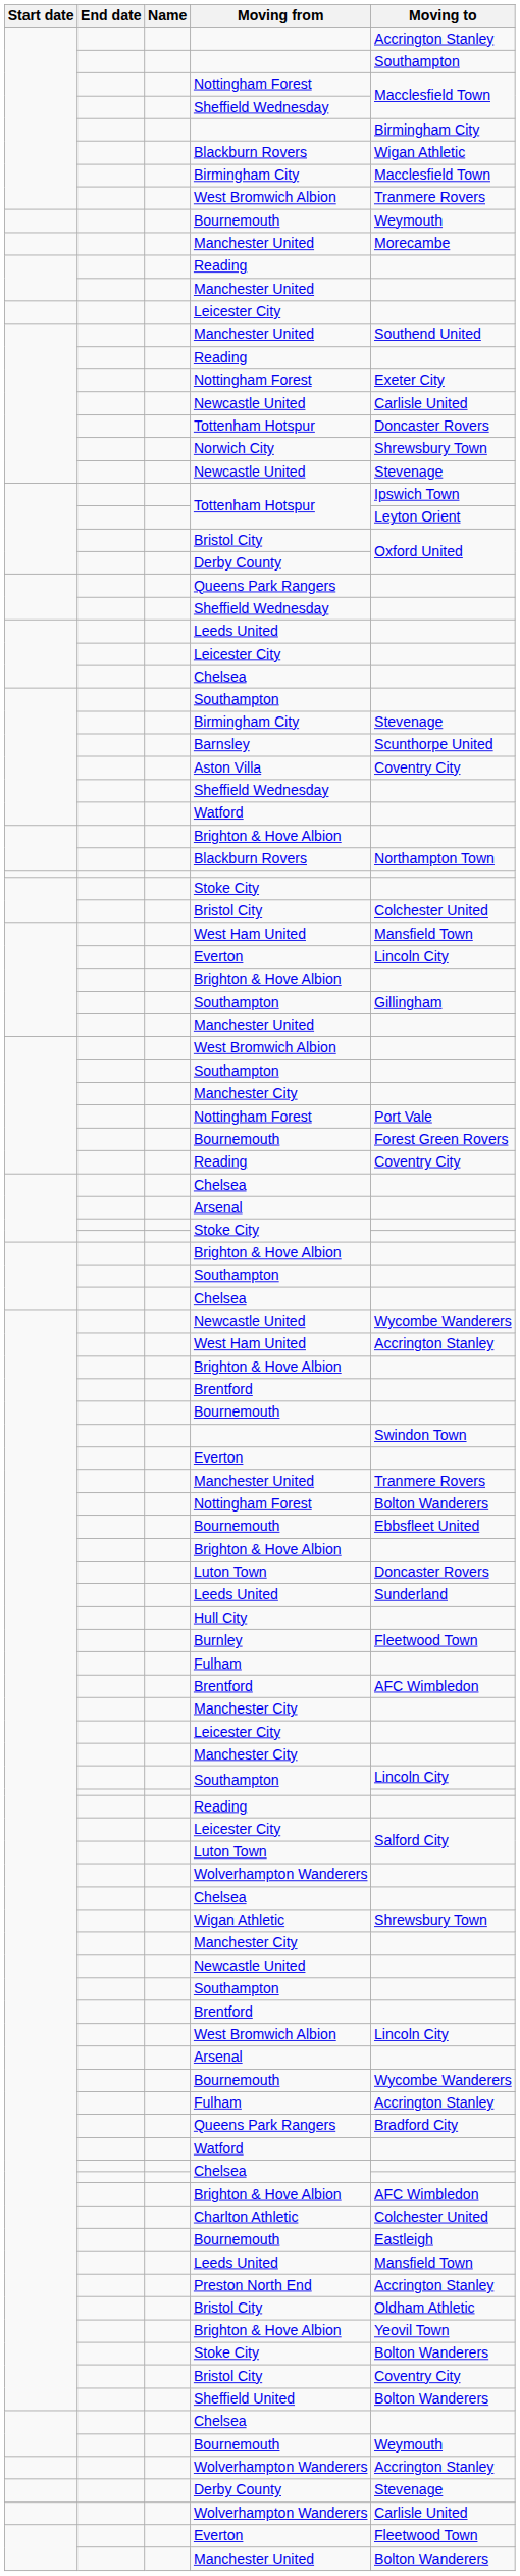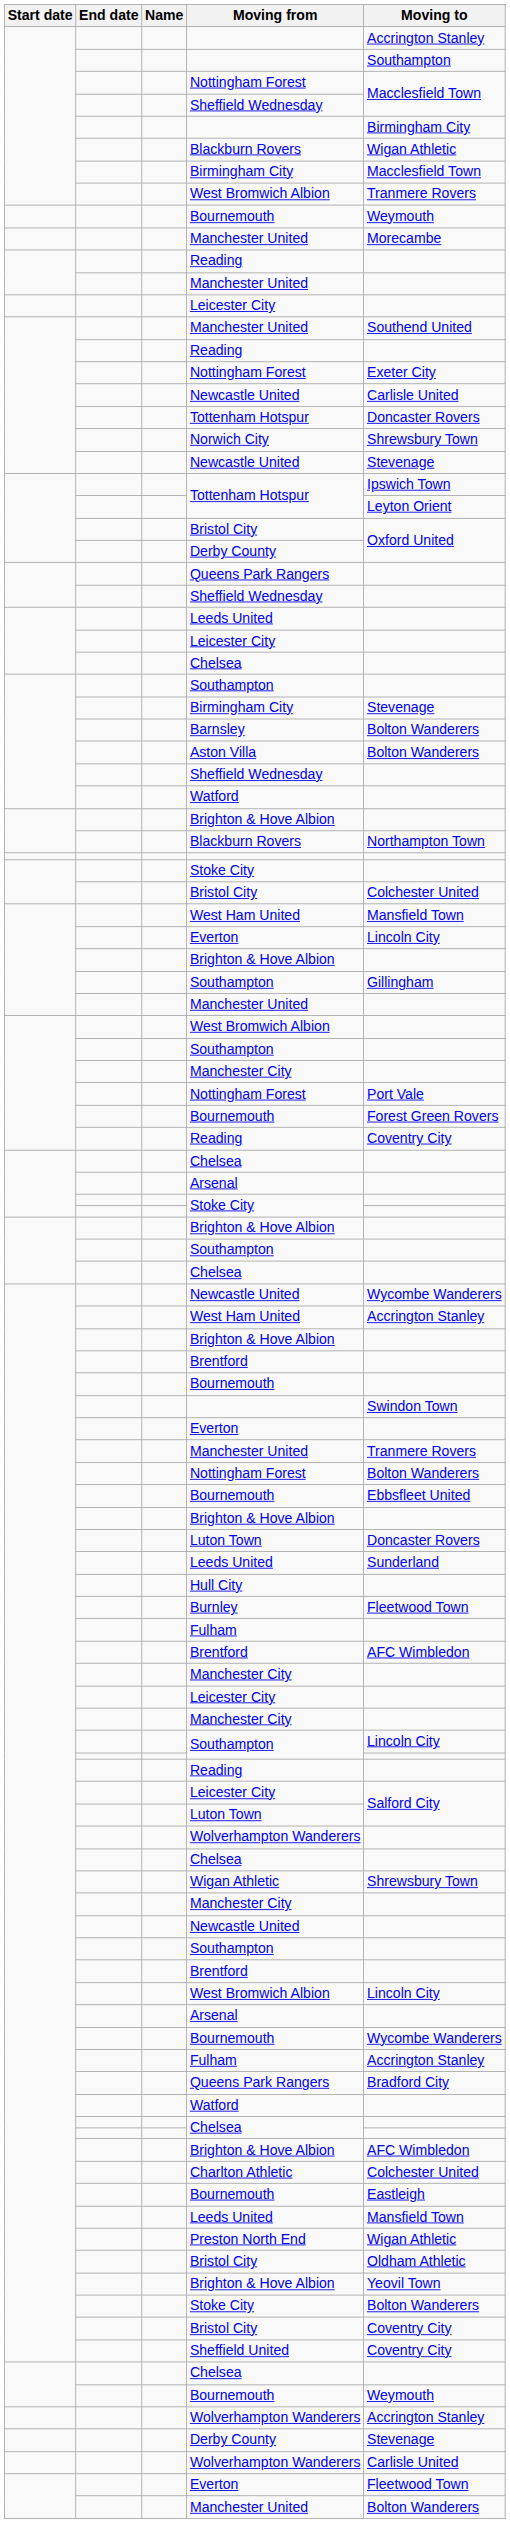Barnsley | Moving to: Scunthorpe United -> Bolton Wanderers
Aston Villa | Moving to: Coventry City -> Bolton Wanderers
Preston North End | Moving to: Accrington Stanley -> Wigan Athletic
Sheffield United | Moving to: Bolton Wanderers -> Coventry City
